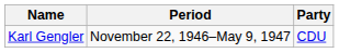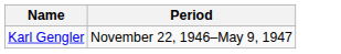- column: Party | CDU
